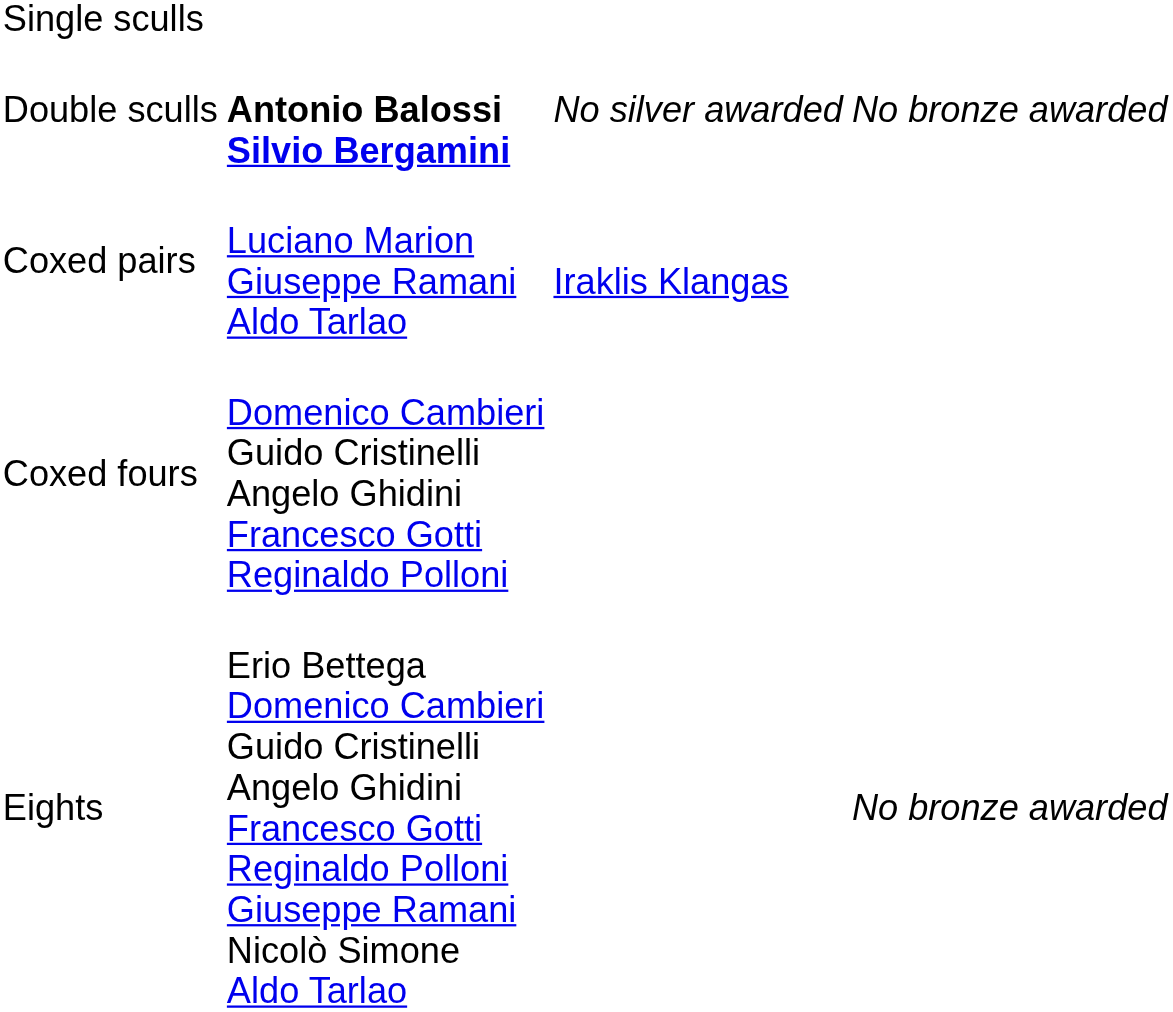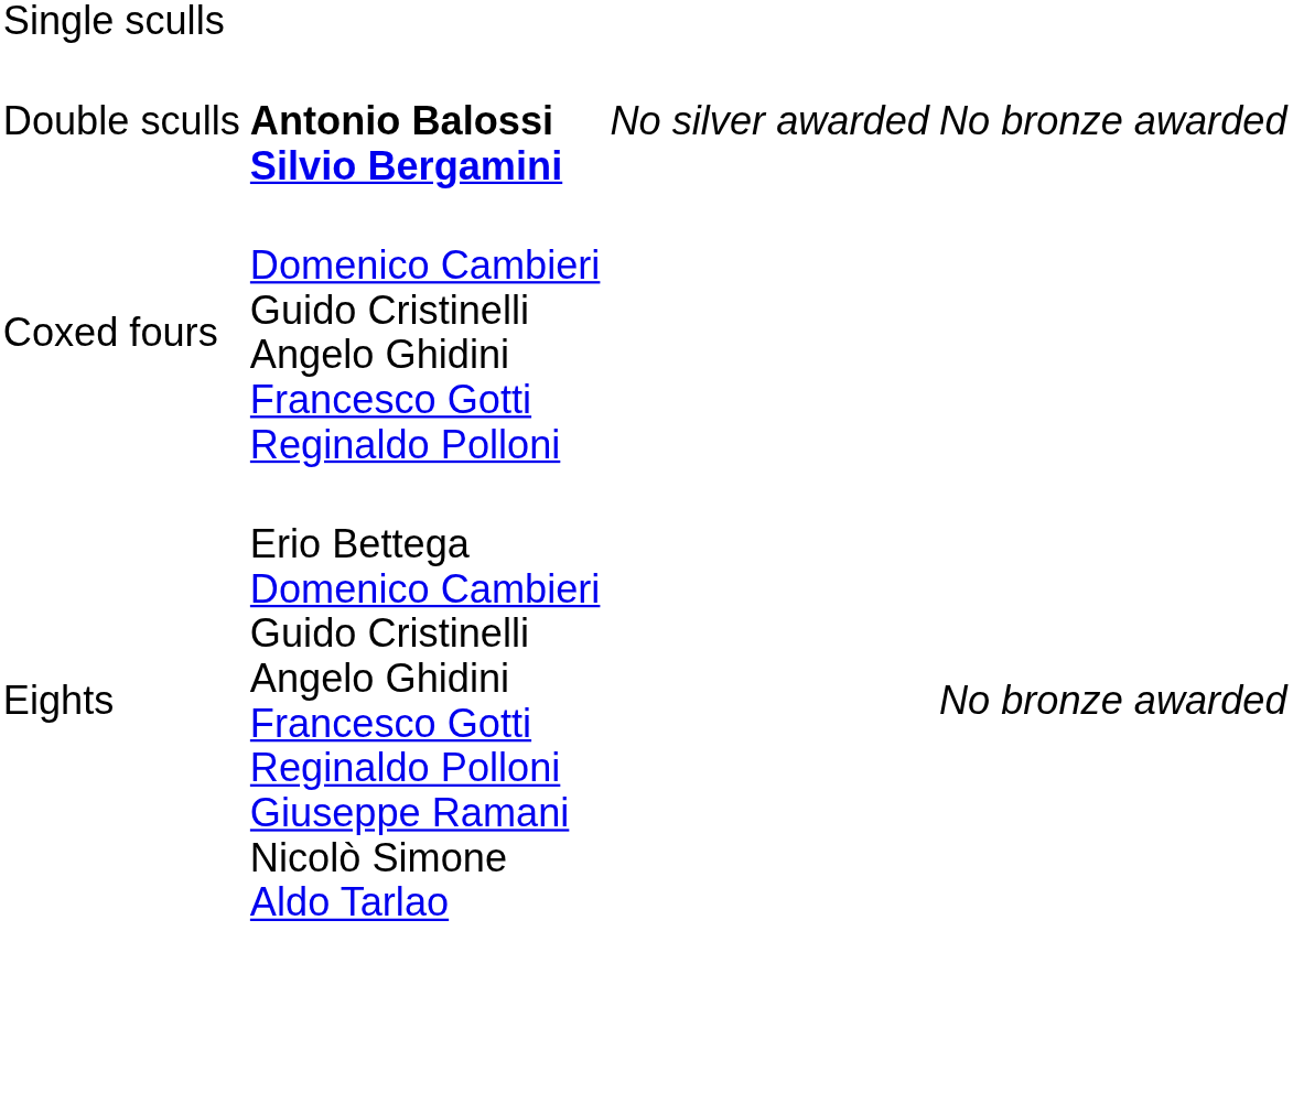- row: Coxed pairs | Luciano Marion Giuseppe Ramani Aldo Tarlao | Iraklis Klangas
